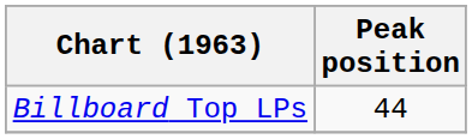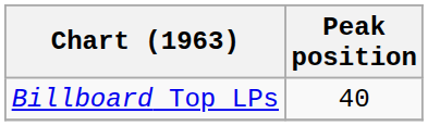Billboard Top LPs | Peak position: 44 -> 40
